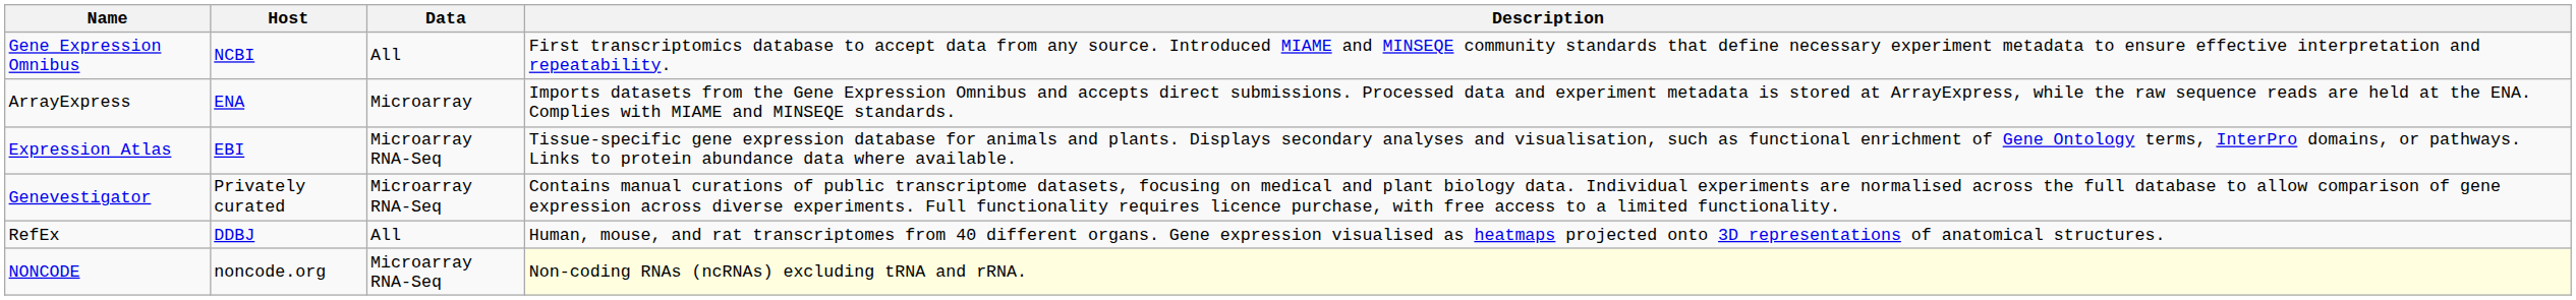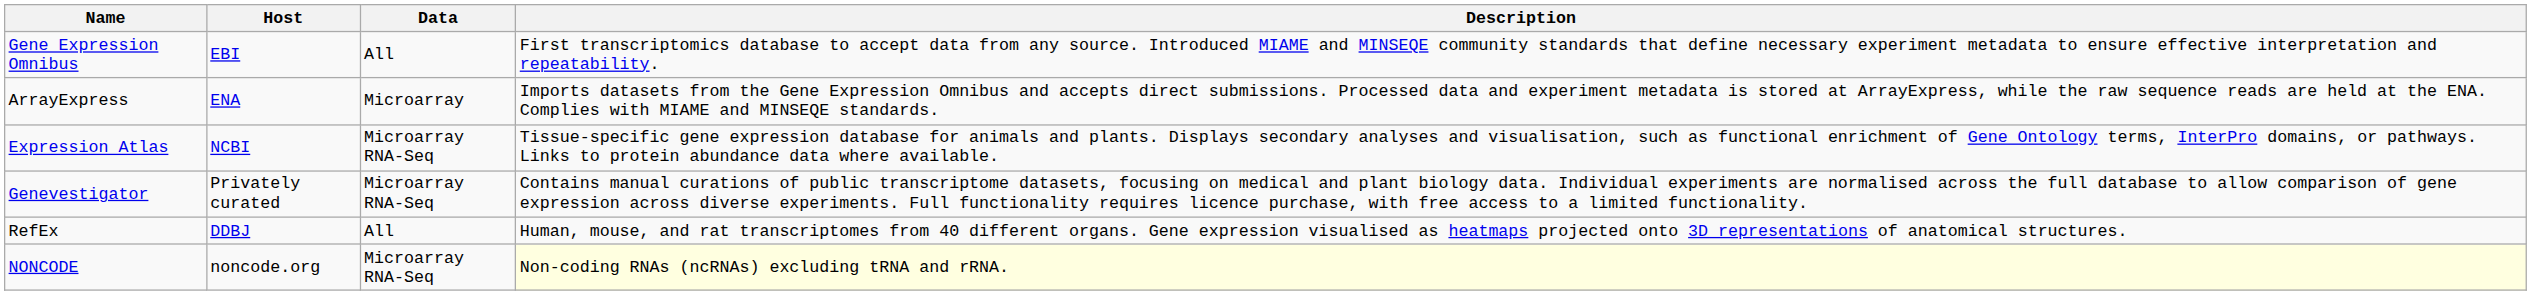Gene Expression Omnibus | Host: NCBI -> EBI
Expression Atlas | Host: EBI -> NCBI
